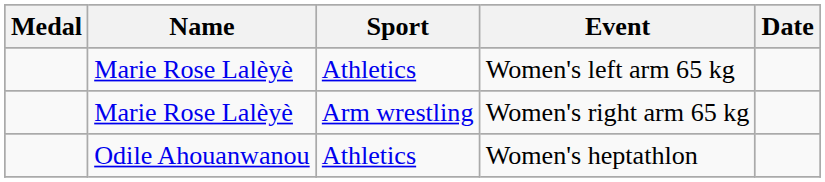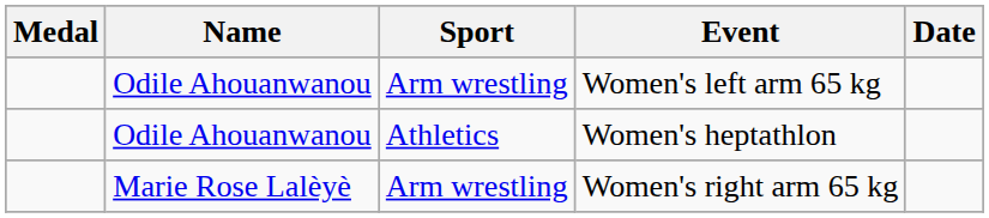Women's left arm 65 kg | Name: Marie Rose Lalèyè -> Odile Ahouanwanou
Women's left arm 65 kg | Sport: Athletics -> Arm wrestling
rows swapped: Women's right arm 65 kg <-> Women's heptathlon
